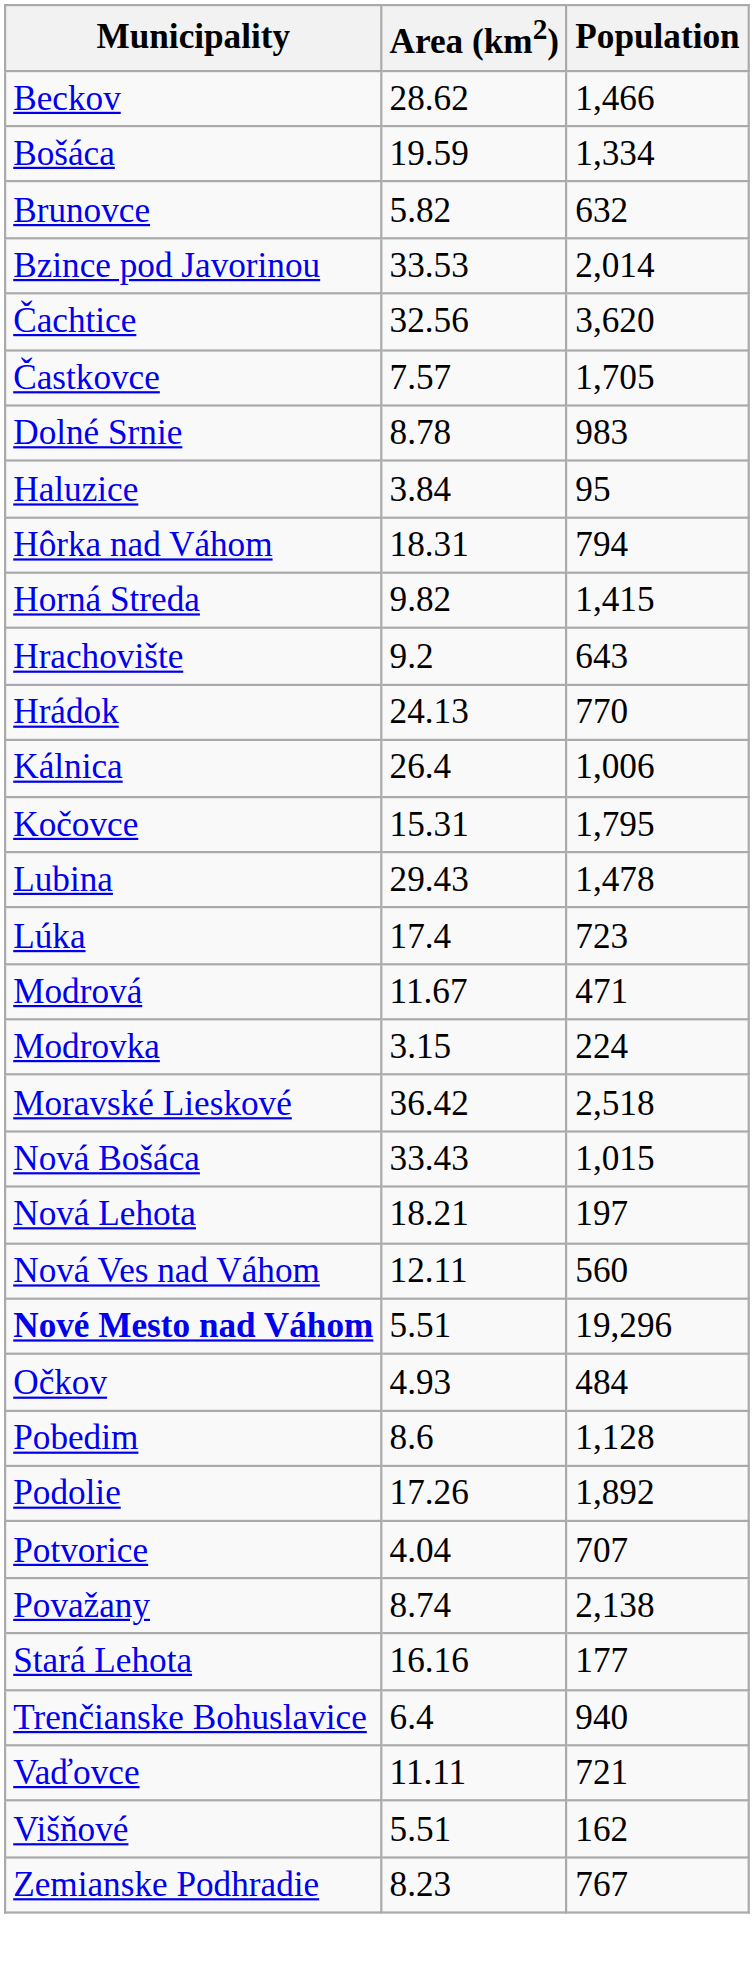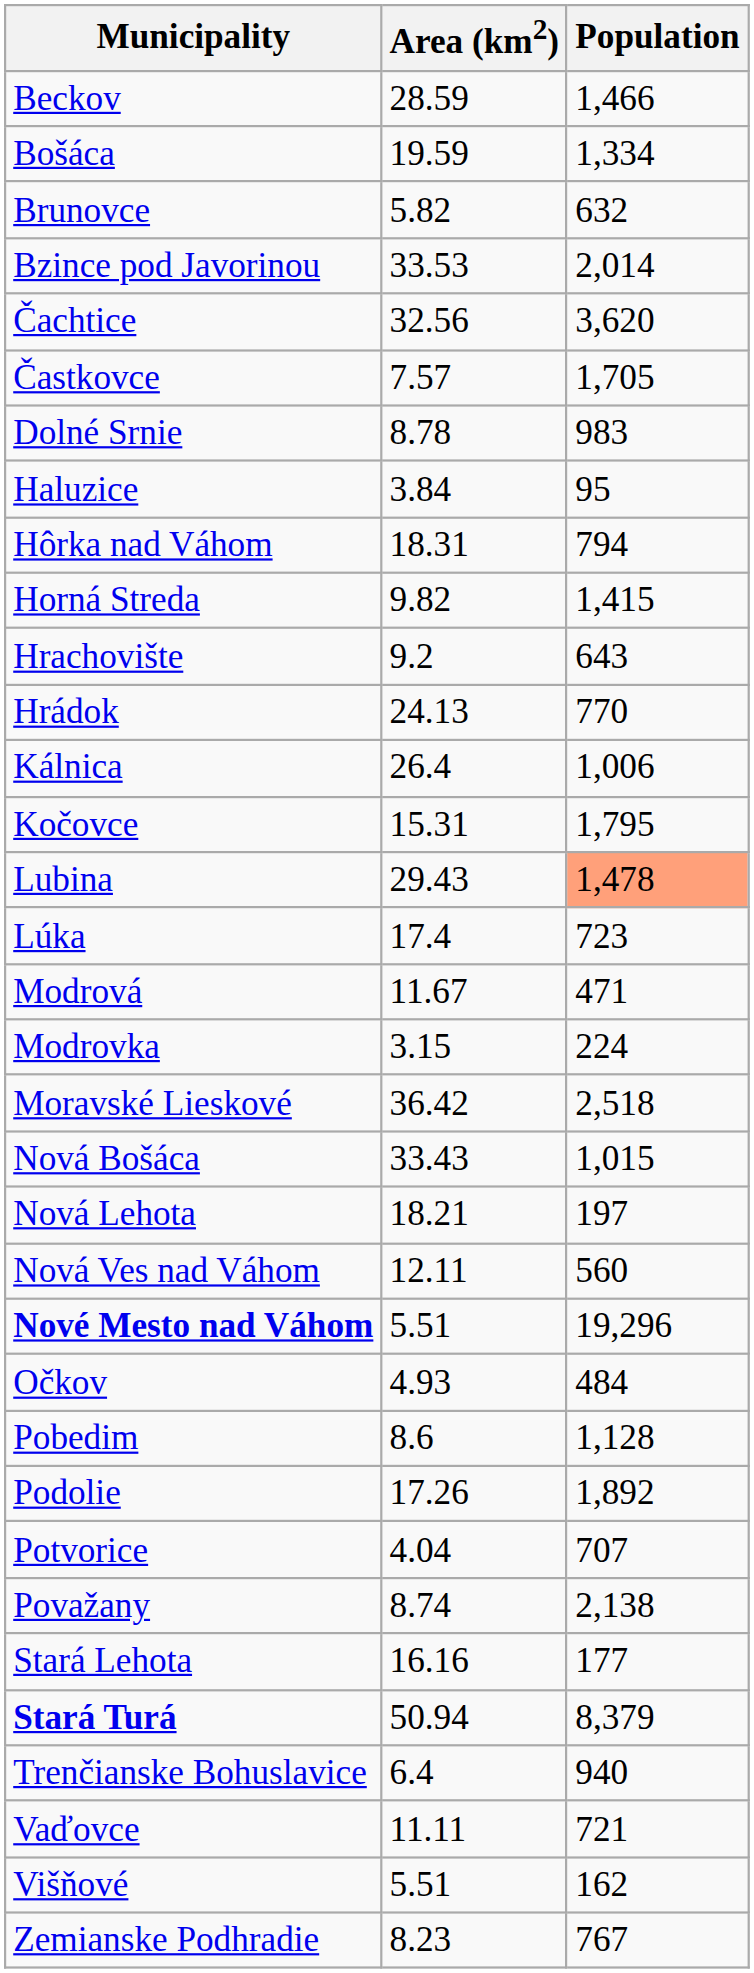Beckov | Area (km2): 28.62 -> 28.59
Lubina | Population: no background -> lightsalmon background
+ row: Stará Turá | 50.94 | 8,379
